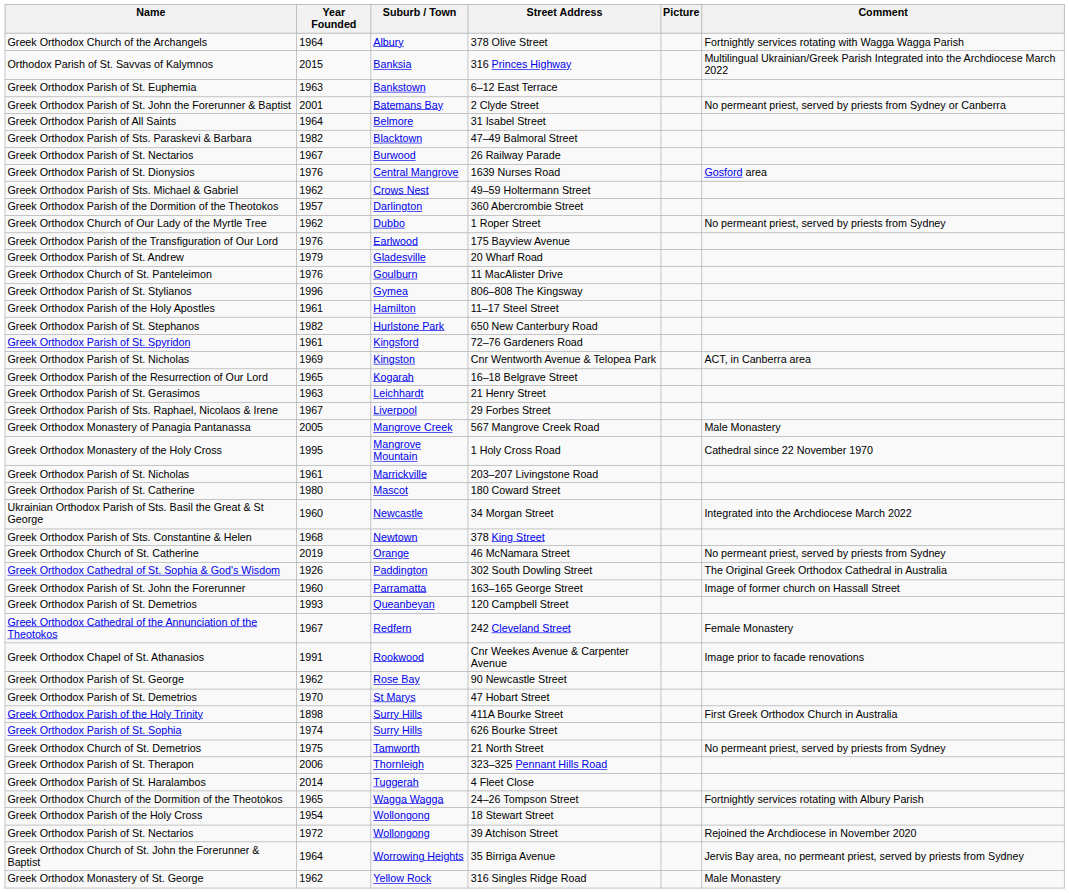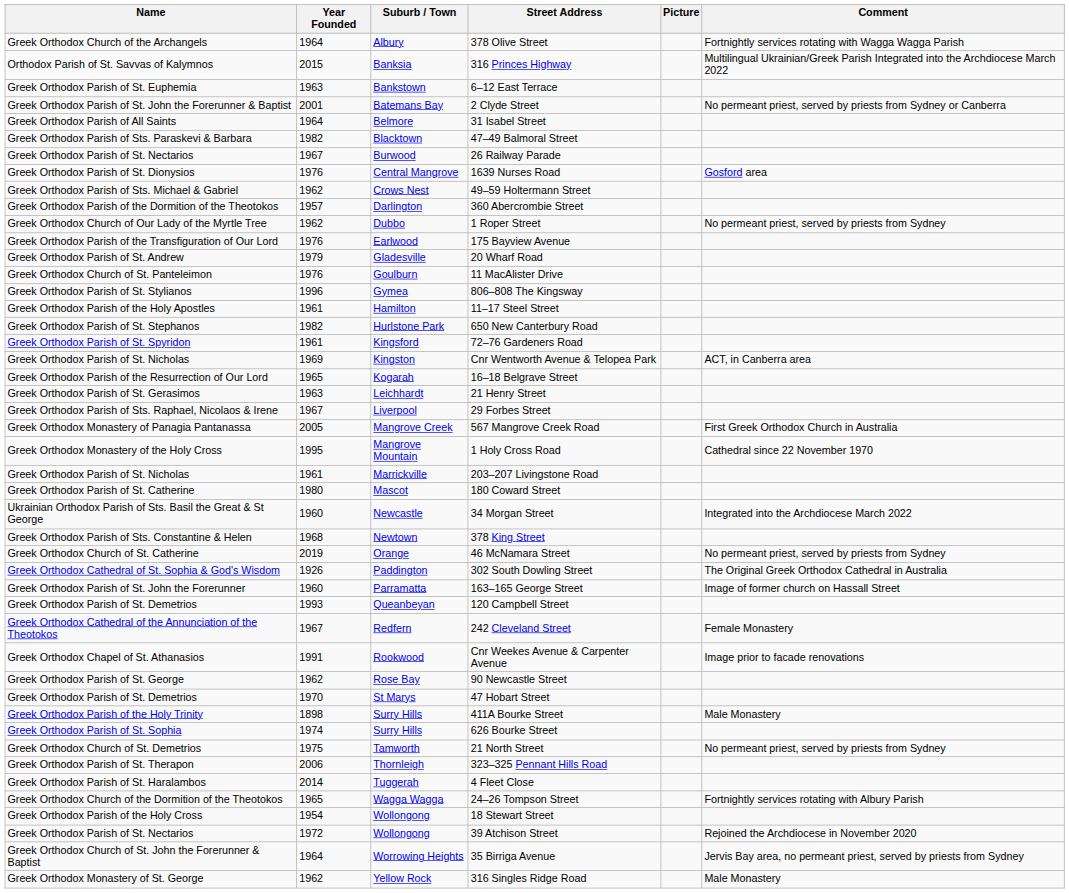567 Mangrove Creek Road | Comment: Male Monastery -> First Greek Orthodox Church in Australia
411A Bourke Street | Comment: First Greek Orthodox Church in Australia -> Male Monastery
